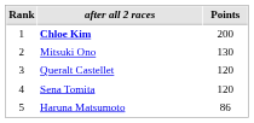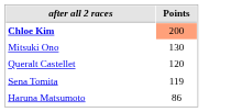- column: Rank | 1 | 2 | 3 | 4 | 5
Chloe Kim | Points: no background -> lightsalmon background
Sena Tomita | Points: 120 -> 119
